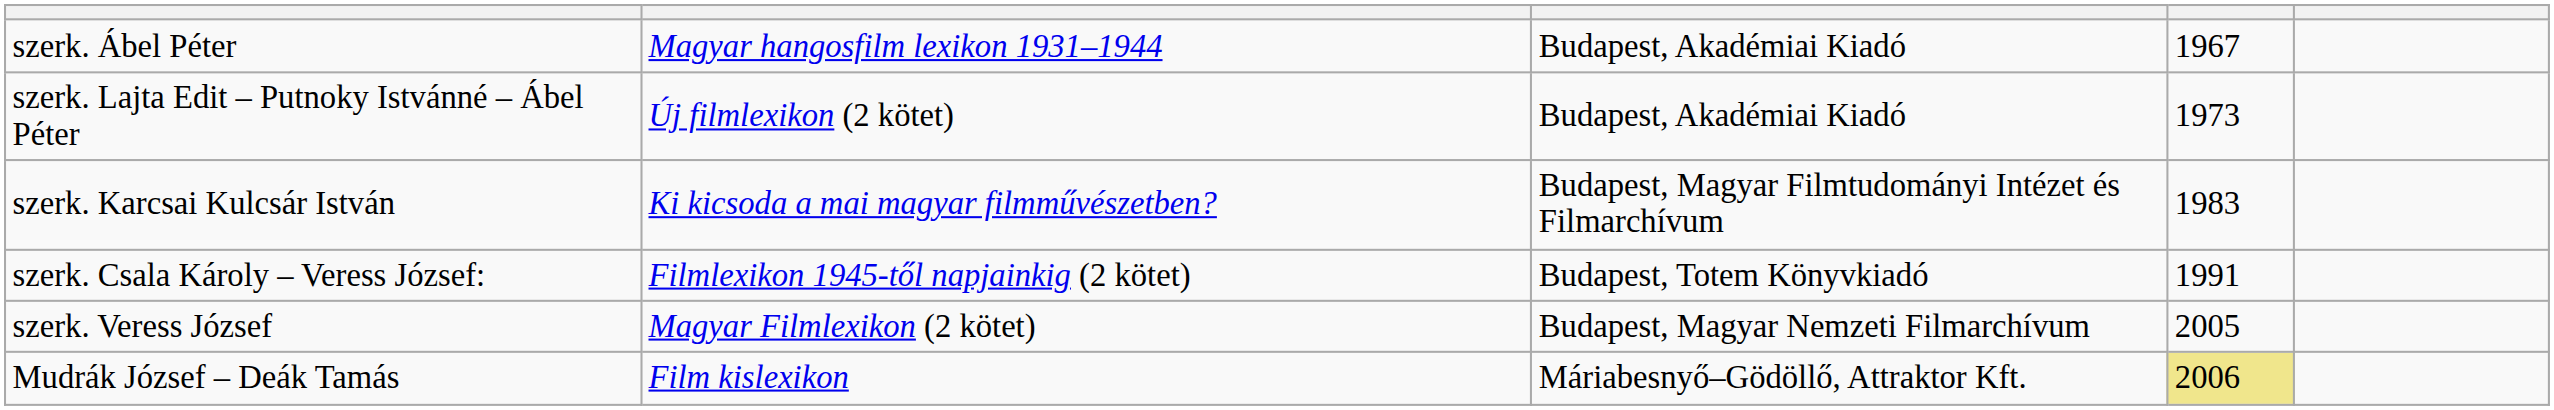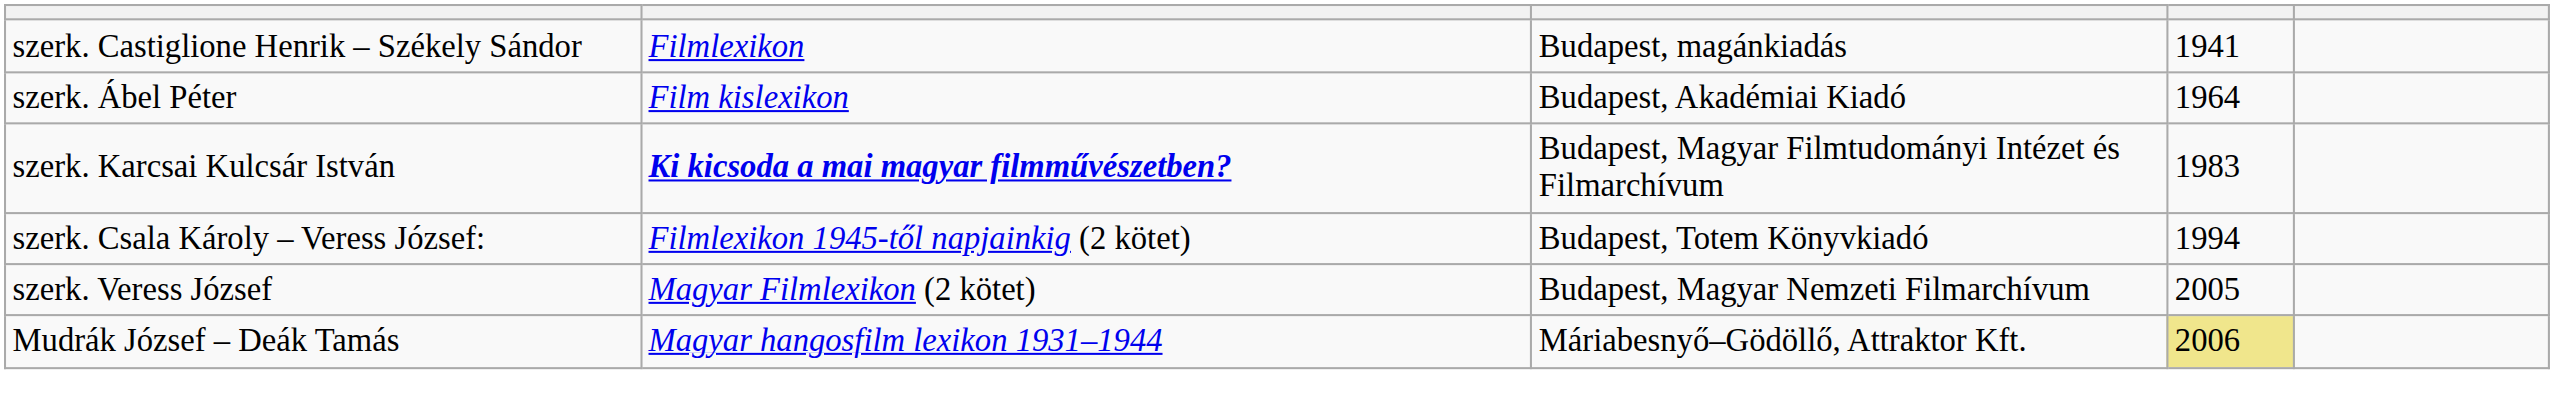+ row: szerk. Castiglione Henrik – Székely Sándor | Filmlexikon | Budapest, magánkiadás | 1941
szerk. Ábel Péter | column 2: Magyar hangosfilm lexikon 1931–1944 -> Film kislexikon
szerk. Ábel Péter | column 4: 1967 -> 1964
- row: szerk. Lajta Edit – Putnoky Istvánné – Ábel Péter | Új filmlexikon (2 kötet) | Budapest, Akadémiai Kiadó | 1973
szerk. Karcsai Kulcsár István | column 2: normal -> bold
szerk. Csala Károly – Veress József: | column 4: 1991 -> 1994
Mudrák József – Deák Tamás | column 2: Film kislexikon -> Magyar hangosfilm lexikon 1931–1944
